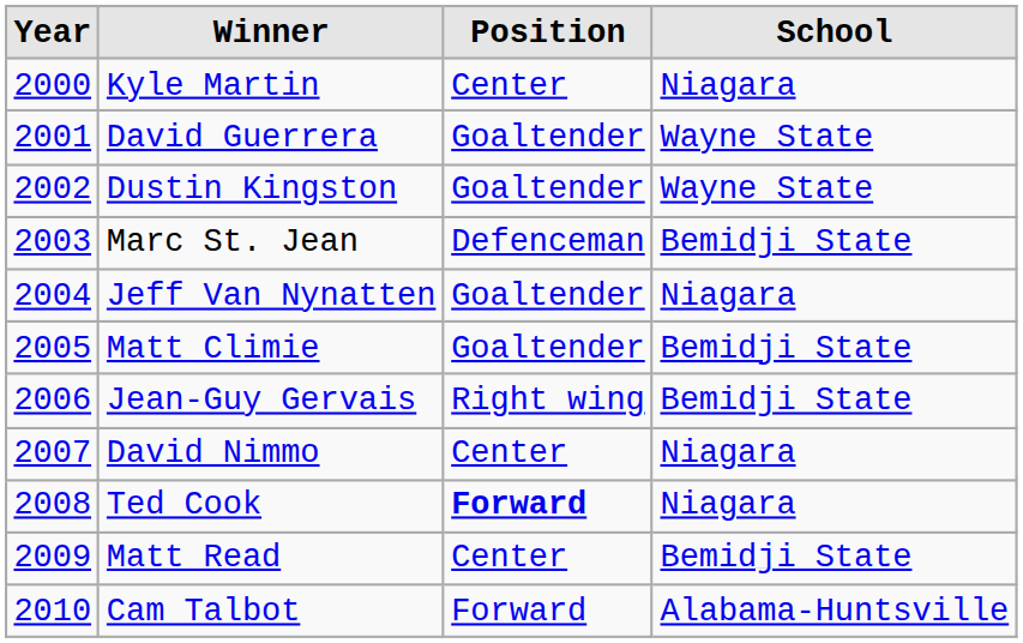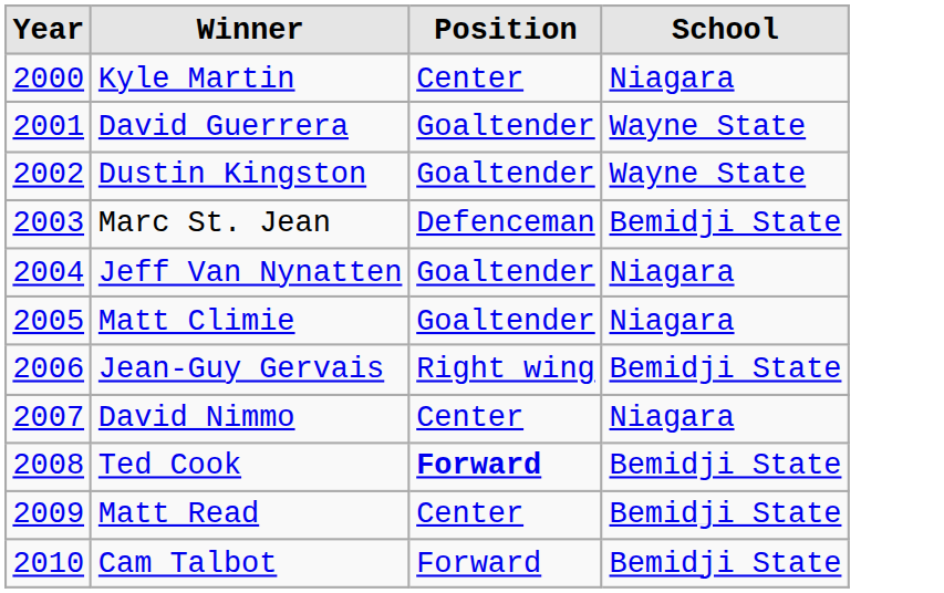Matt Climie | School: Bemidji State -> Niagara
Ted Cook | School: Niagara -> Bemidji State
Cam Talbot | School: Alabama-Huntsville -> Bemidji State
